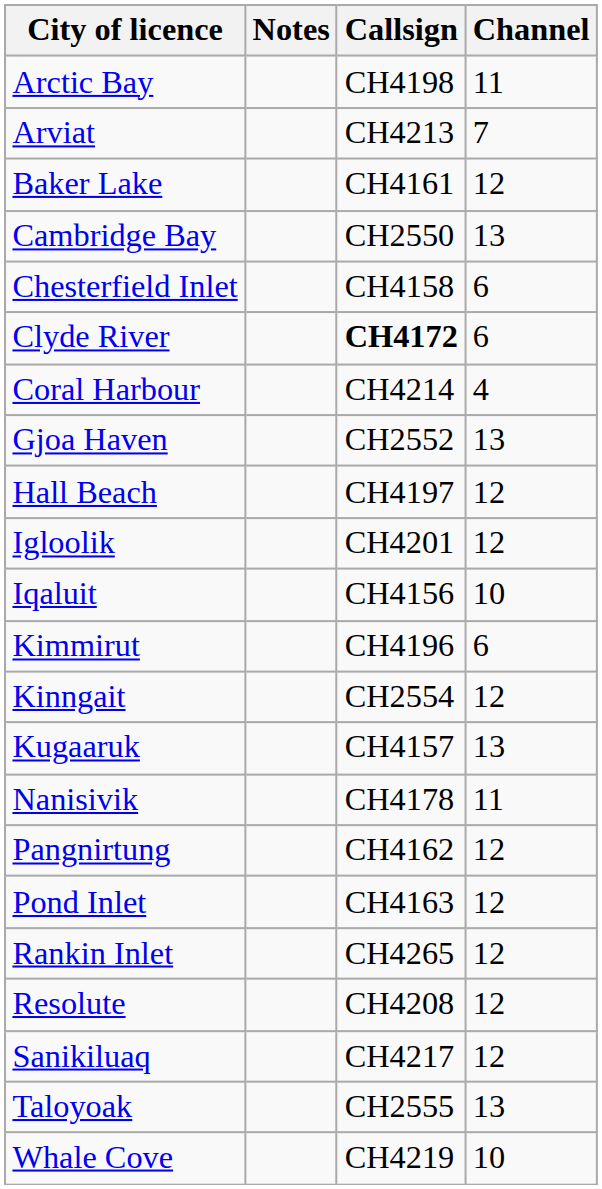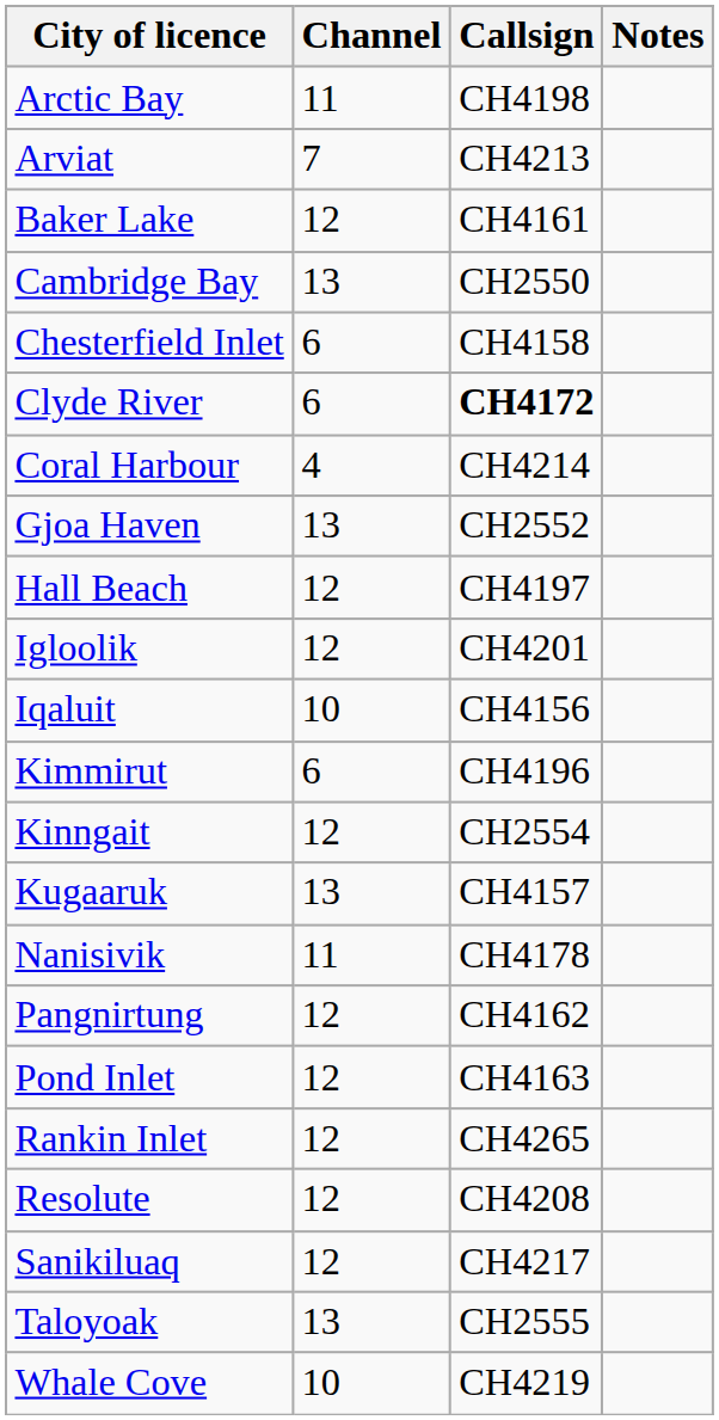columns swapped: Channel <-> Notes
